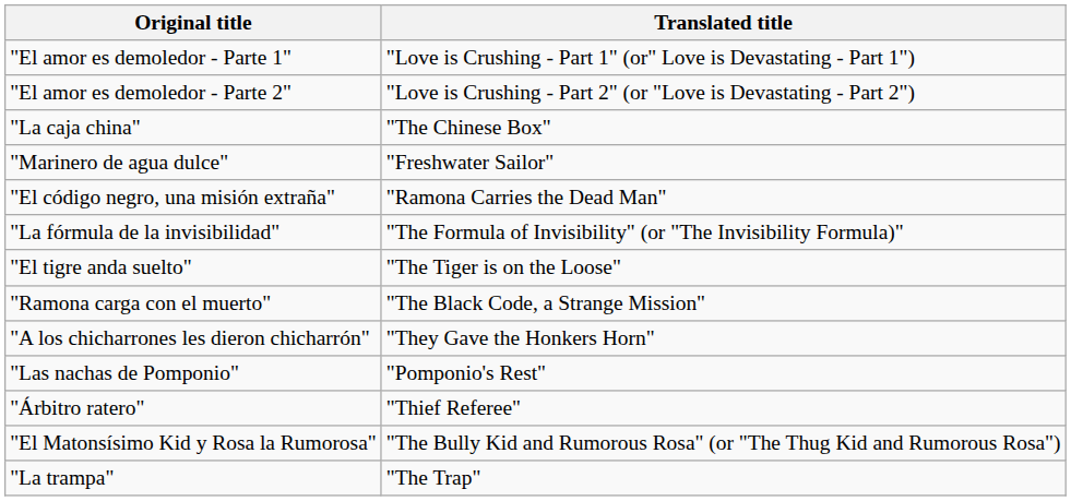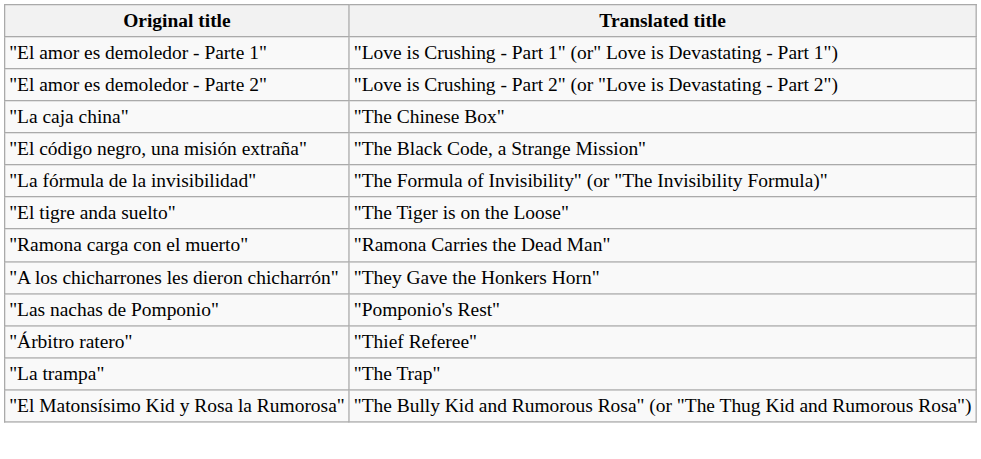- row: "Marinero de agua dulce" | "Freshwater Sailor"
"El código negro, una misión extraña" | Translated title: "Ramona Carries the Dead Man" -> "The Black Code, a Strange Mission"
"Ramona carga con el muerto" | Translated title: "The Black Code, a Strange Mission" -> "Ramona Carries the Dead Man"
rows swapped: "La trampa" <-> "El Matonsísimo Kid y Rosa la Rumorosa"
